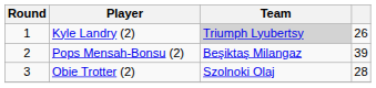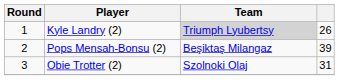Obie Trotter (2) | column 4: 28 -> 31
